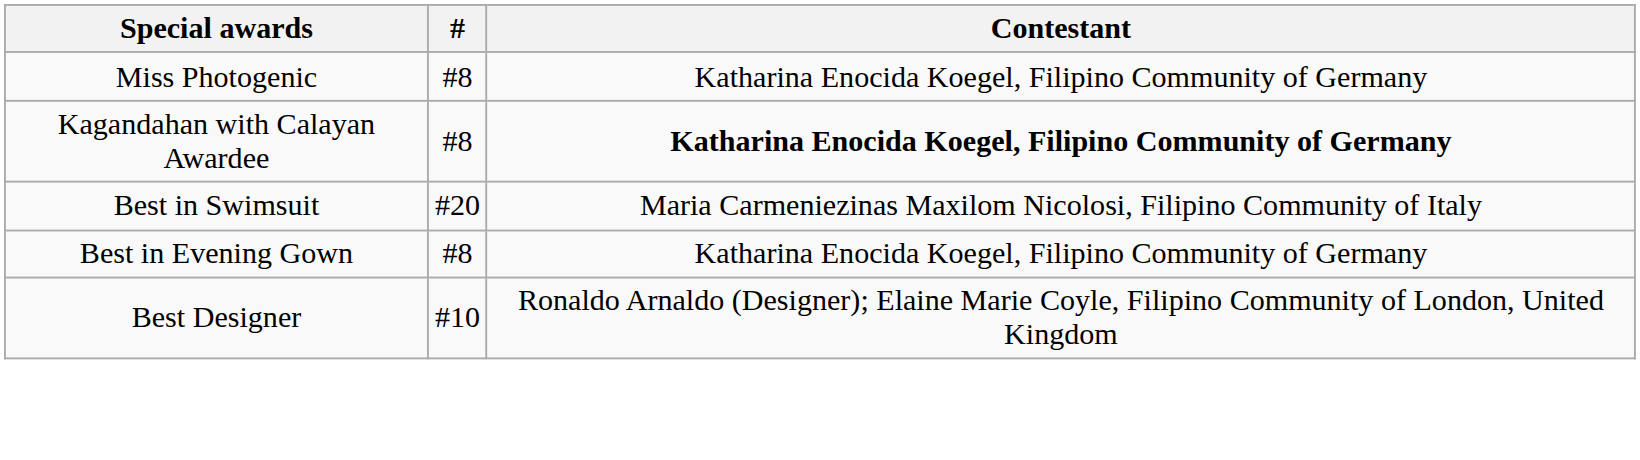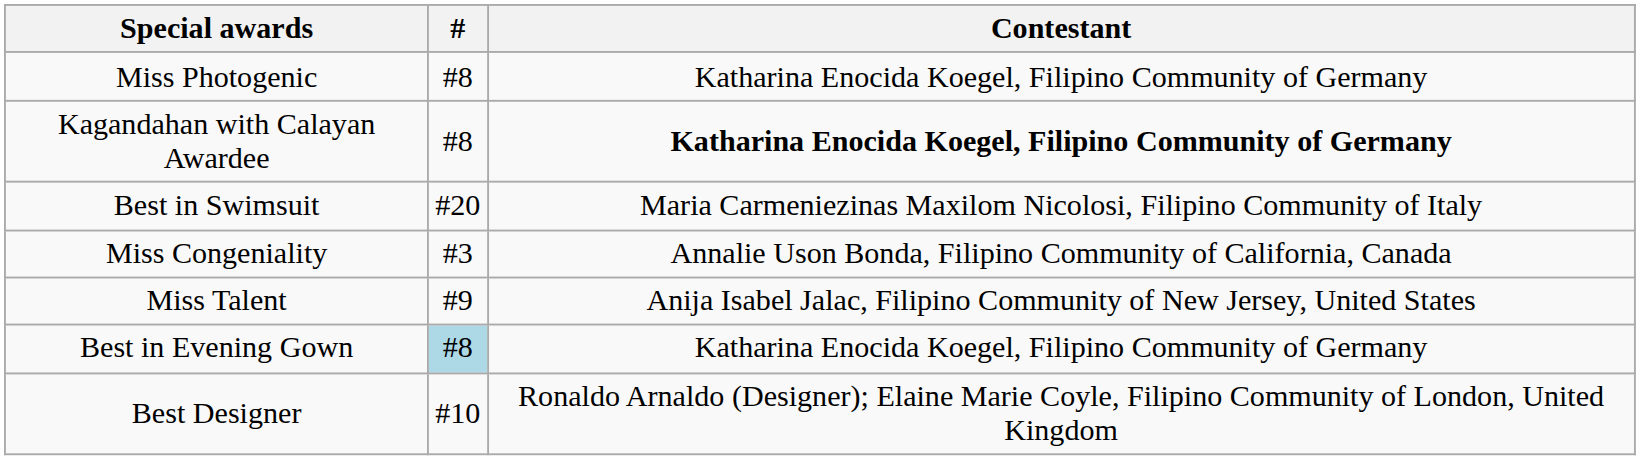+ row: Miss Congeniality | #3 | Annalie Uson Bonda, Filipino Community of California, Canada
+ row: Miss Talent | #9 | Anija Isabel Jalac, Filipino Community of New Jersey, United States
Best in Evening Gown | #: no background -> lightblue background
